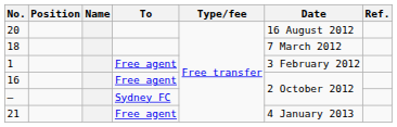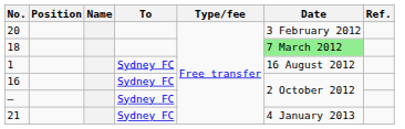20 | Date: 16 August 2012 -> 3 February 2012
18 | Date: no background -> lightgreen background
1 | To: Free agent -> Sydney FC
1 | Date: 3 February 2012 -> 16 August 2012
16 | To: Free agent -> Sydney FC
21 | To: Free agent -> Sydney FC
